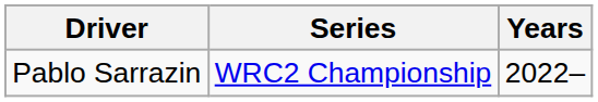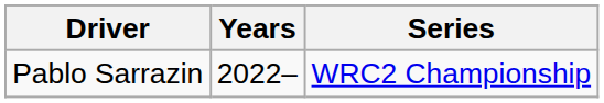columns swapped: Years <-> Series
